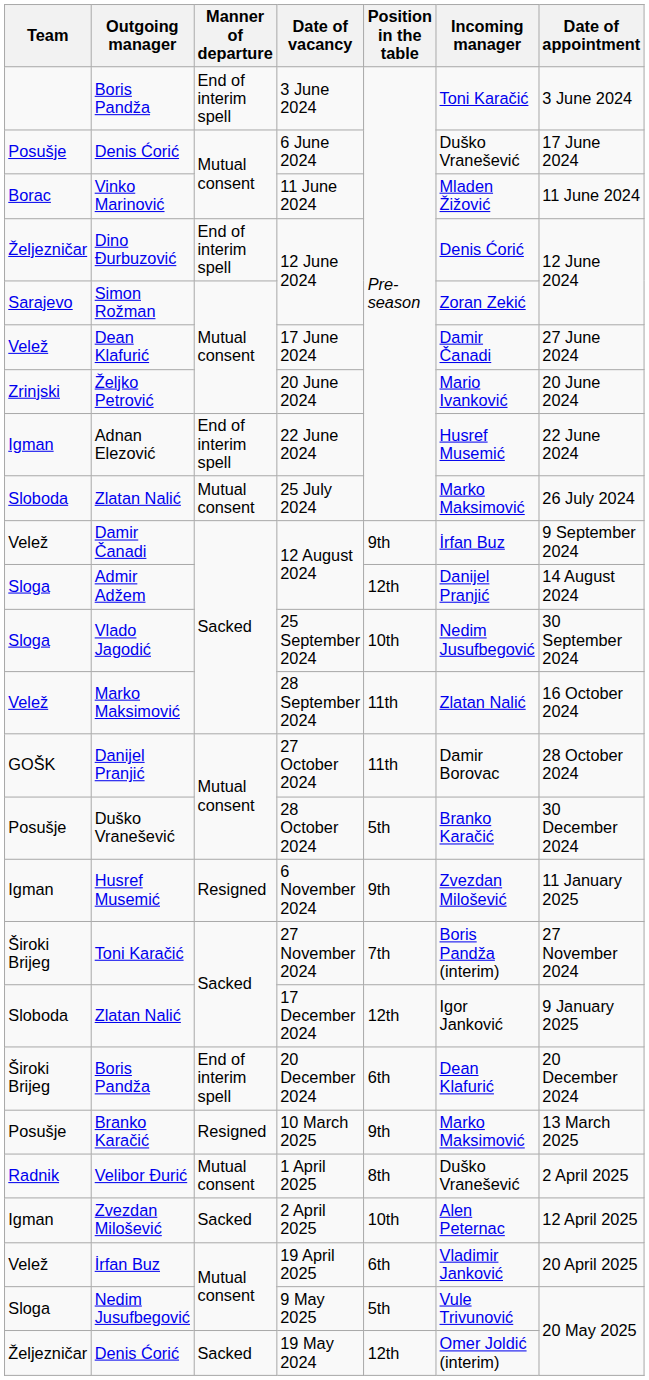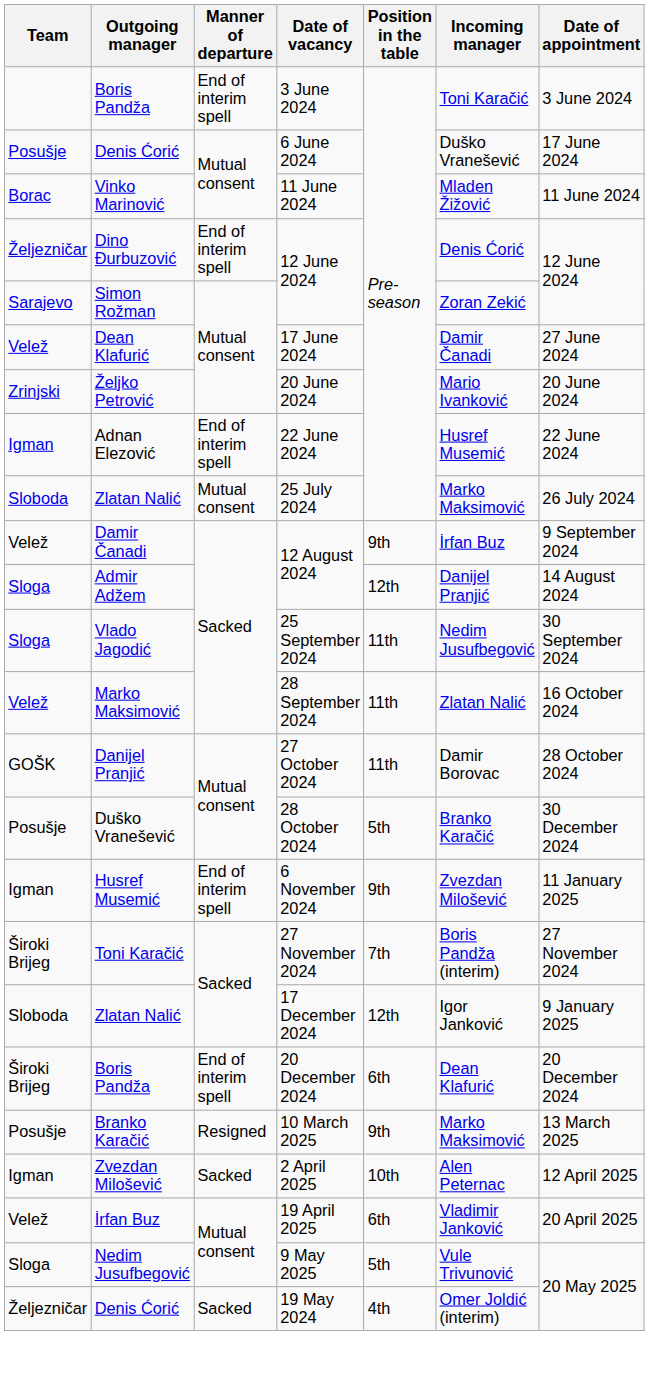25 September 2024 | Position in the table: 10th -> 11th
6 November 2024 | Manner of departure: Resigned -> End of interim spell
- row: Radnik | Velibor Đurić | Mutual consent | 1 April 2025 | 8th | Duško Vranešević | 2 April 2025
19 May 2024 | Position in the table: 12th -> 4th
